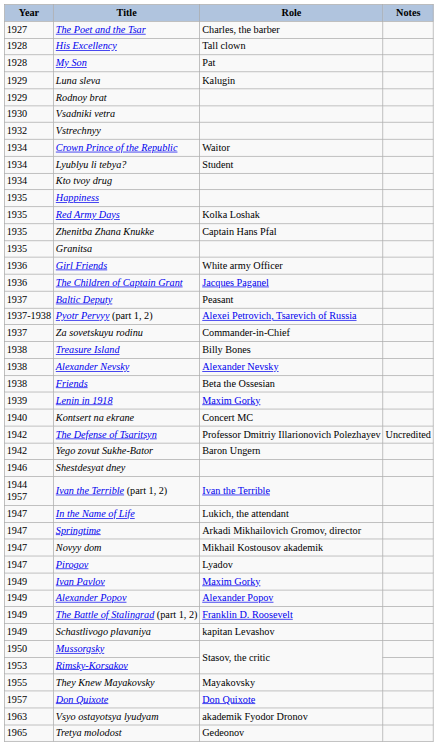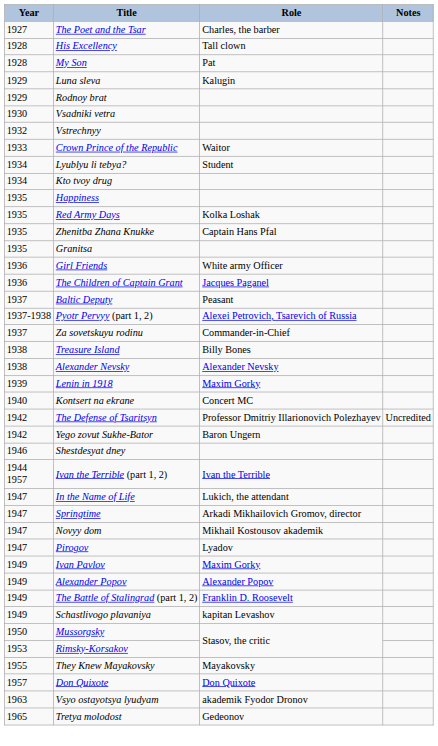Crown Prince of the Republic | Year: 1934 -> 1933
- row: 1938 | Friends | Beta the Ossesian
